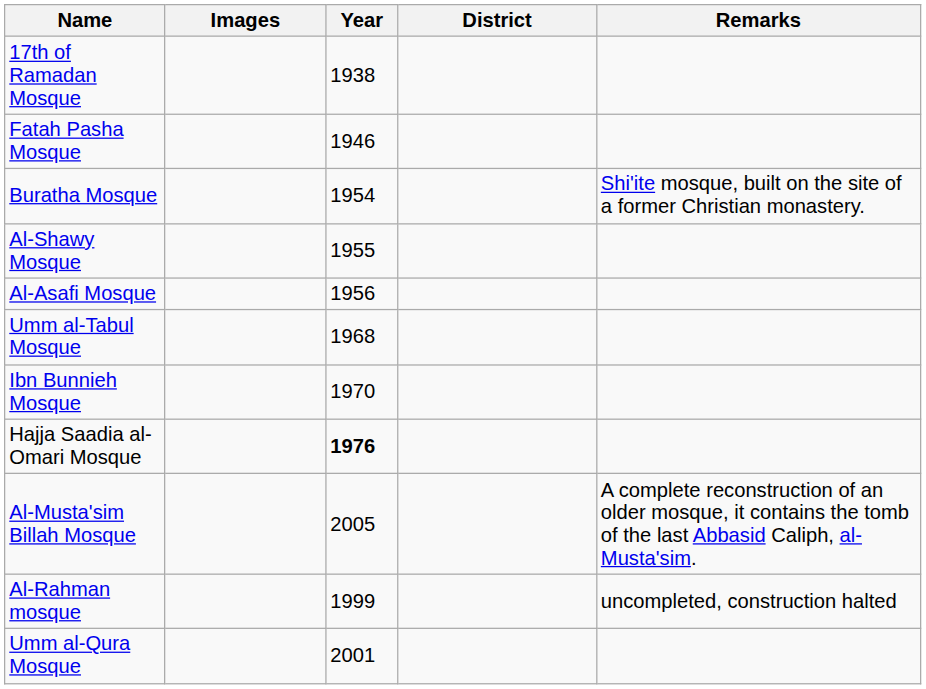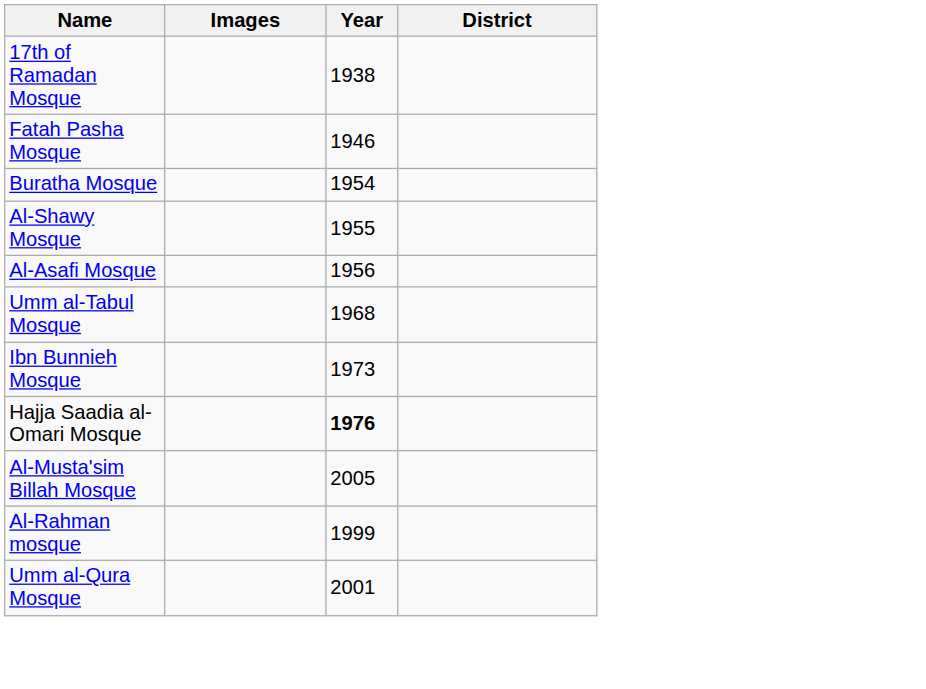- column: Remarks | Shi'ite mosque, built on the site of a former Christian monastery. | A complete reconstruction of an older mosque, it contains the tomb of the last Abbasid Caliph, al-Musta'sim. | uncompleted, construction halted
Ibn Bunnieh Mosque | Year: 1970 -> 1973
